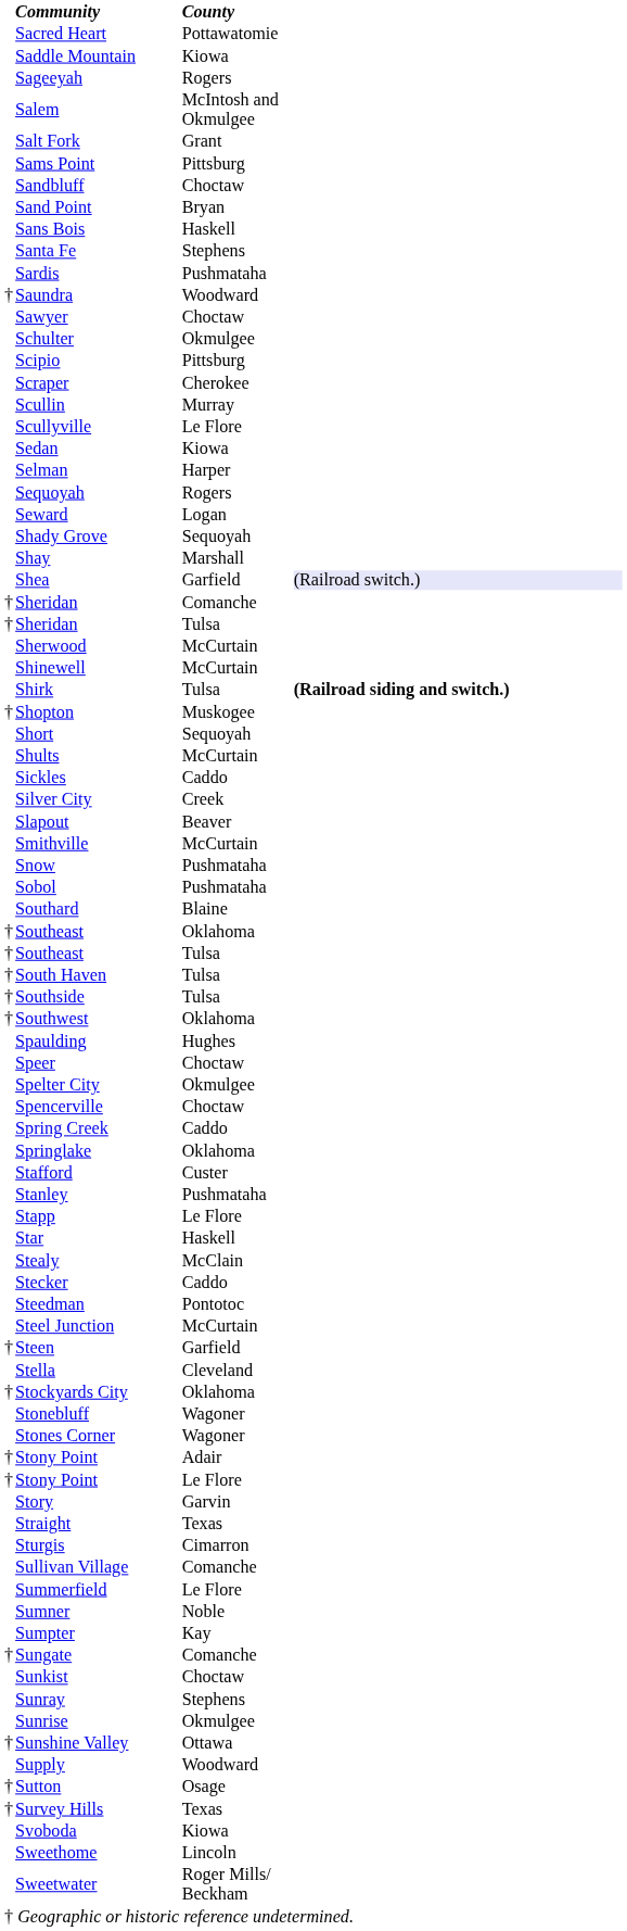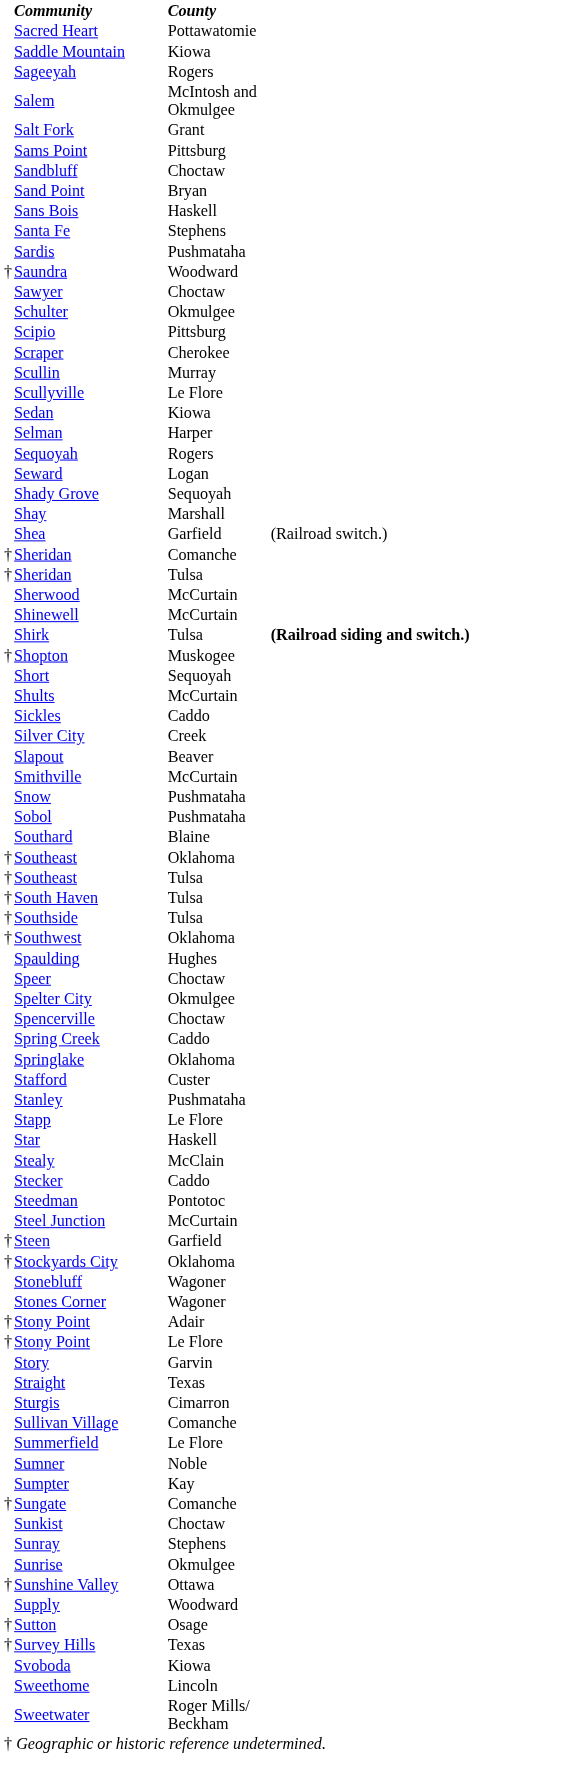Shea | column 4: lavender background -> no background
- row: Stella | Cleveland
